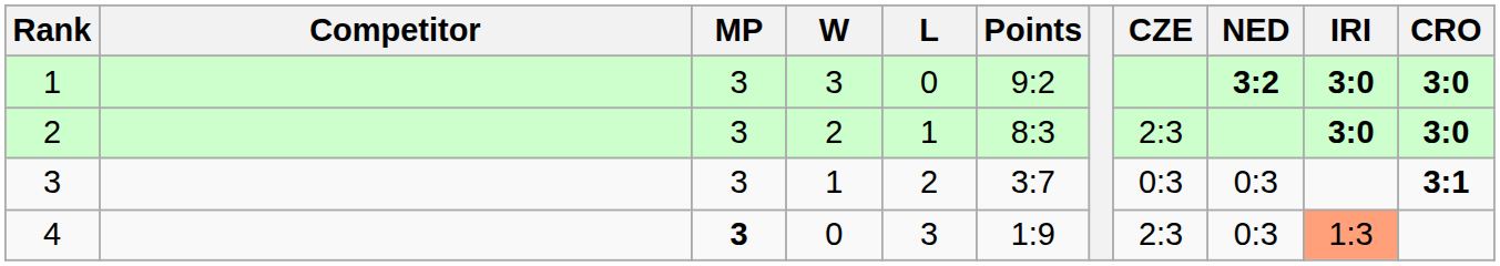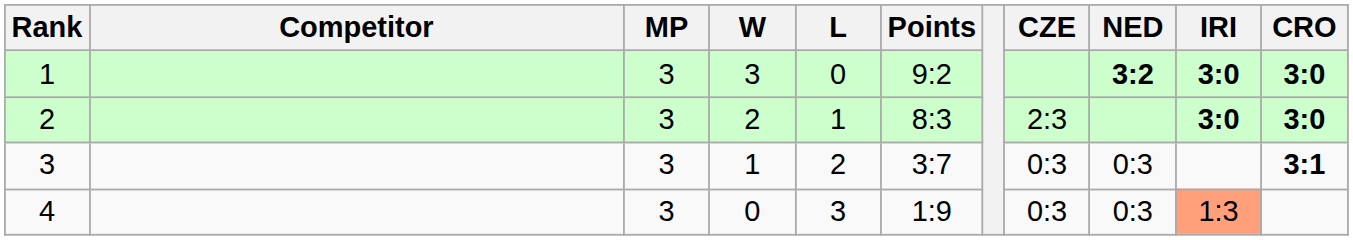4 | MP: bold -> normal
4 | CZE: 2:3 -> 0:3
